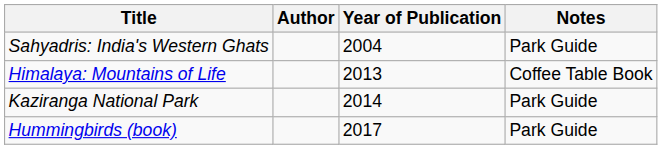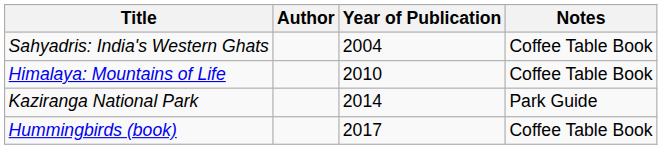Sahyadris: India's Western Ghats | Notes: Park Guide -> Coffee Table Book
Himalaya: Mountains of Life | Year of Publication: 2013 -> 2010
Hummingbirds (book) | Notes: Park Guide -> Coffee Table Book
